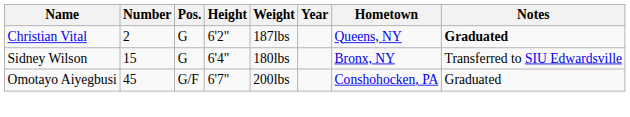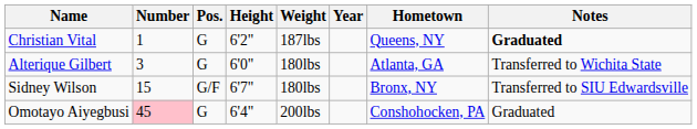Christian Vital | Number: 2 -> 1
+ row: Alterique Gilbert | 3 | G | 6'0" | 180lbs | Atlanta, GA | Transferred to Wichita State
Sidney Wilson | Pos.: G -> G/F
Sidney Wilson | Height: 6'4" -> 6'7"
Omotayo Aiyegbusi | Number: no background -> pink background
Omotayo Aiyegbusi | Pos.: G/F -> G
Omotayo Aiyegbusi | Height: 6'7" -> 6'4"
